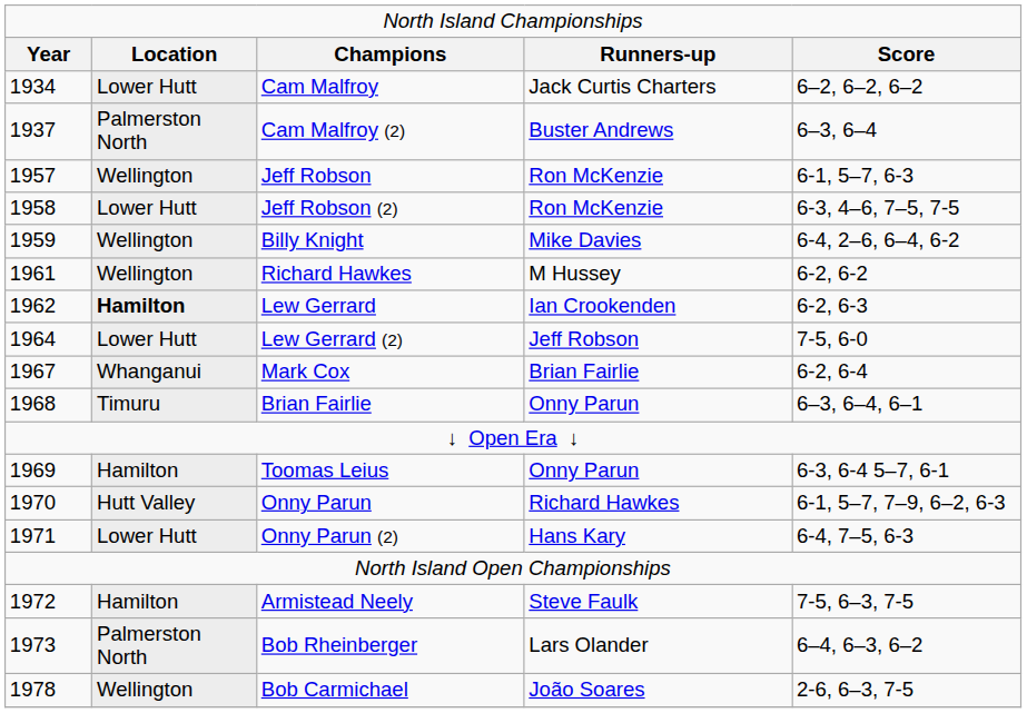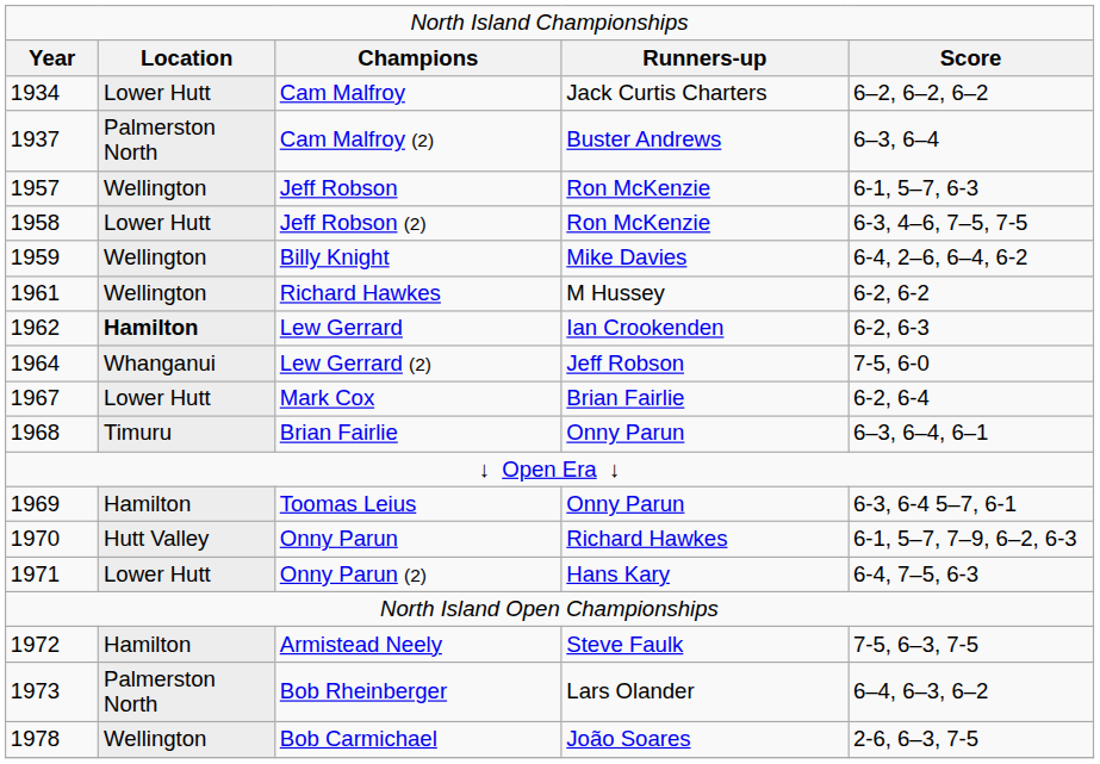Lew Gerrard (2) | column 2: Lower Hutt -> Whanganui
Mark Cox | column 2: Whanganui -> Lower Hutt
